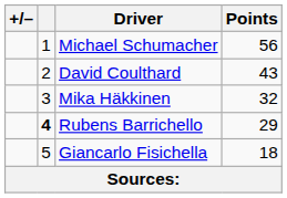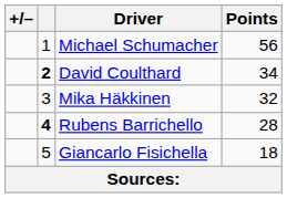David Coulthard | column 2: normal -> bold
David Coulthard | Points: 43 -> 34
Rubens Barrichello | Points: 29 -> 28
